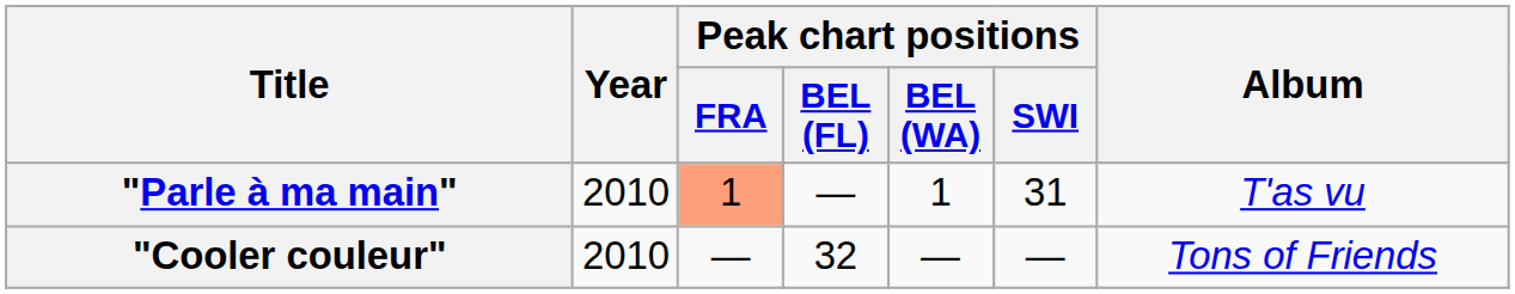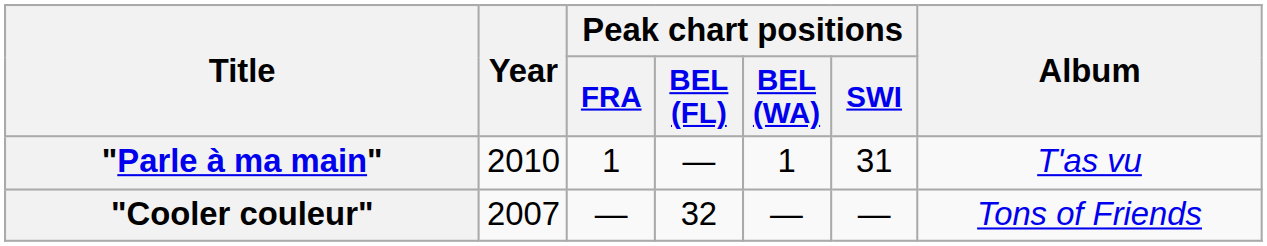"Parle à ma main" | Peak chart positions / FRA: lightsalmon background -> no background
"Cooler couleur" | Year: 2010 -> 2007
